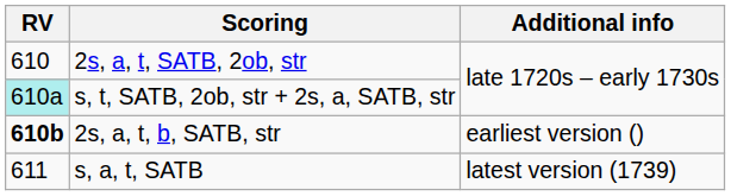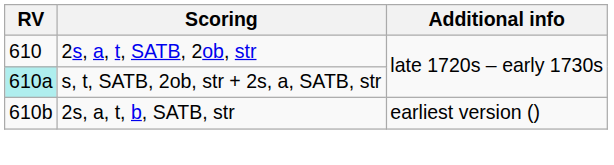2s, a, t, b, SATB, str | RV: bold -> normal
- row: 611 | s, a, t, SATB | latest version (1739)
